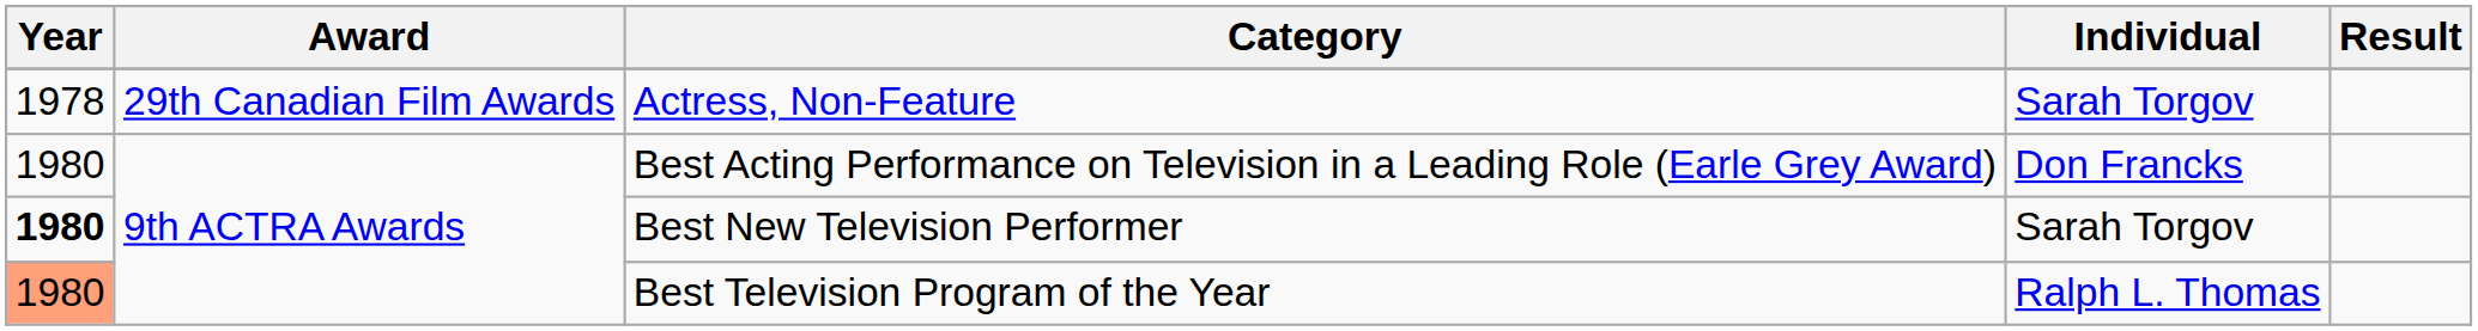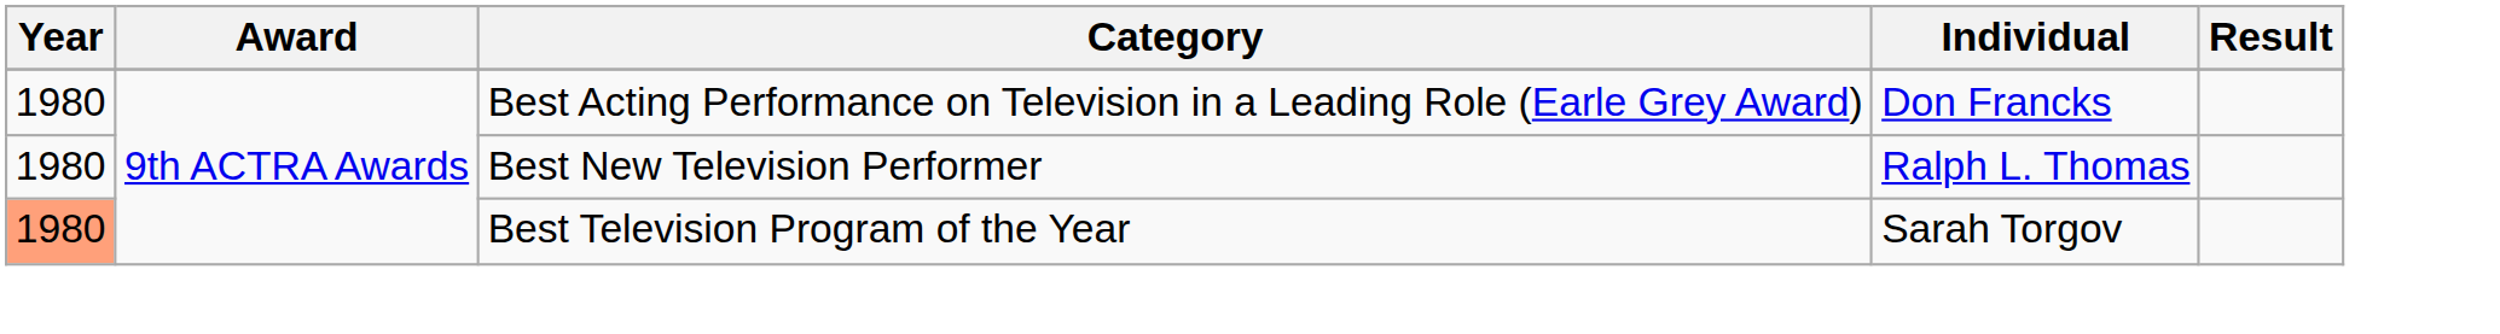- row: 1978 | 29th Canadian Film Awards | Actress, Non-Feature | Sarah Torgov
Best New Television Performer | Year: bold -> normal
Best New Television Performer | Individual: Sarah Torgov -> Ralph L. Thomas
Best Television Program of the Year | Individual: Ralph L. Thomas -> Sarah Torgov
